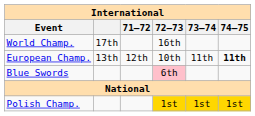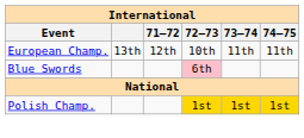- row: World Champ. | 17th | 16th
European Champ. | 74–75: bold -> normal
